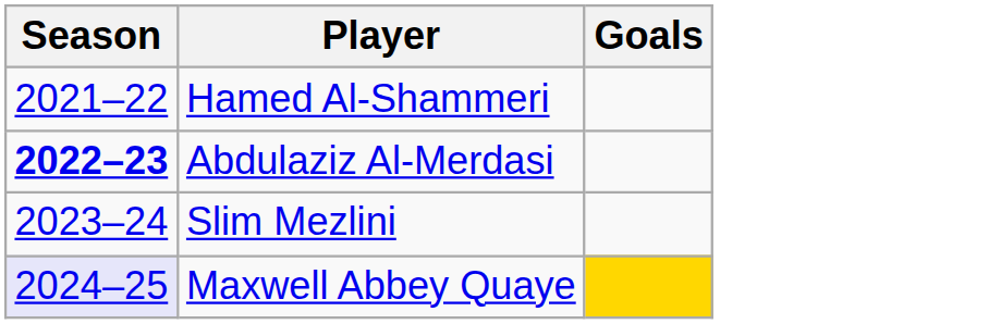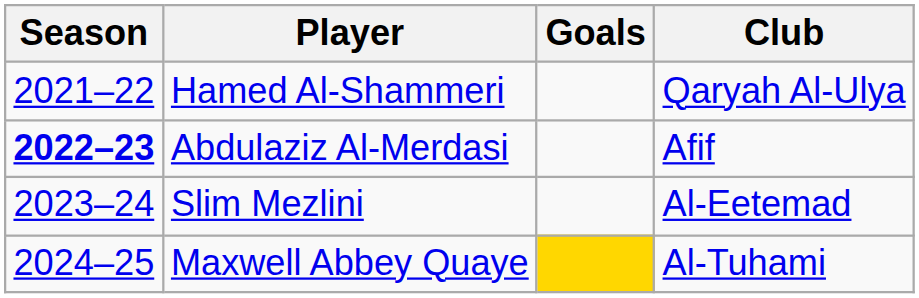+ column: Club | Qaryah Al-Ulya | Afif | Al-Eetemad | Al-Tuhami
Maxwell Abbey Quaye | Season: lavender background -> no background
